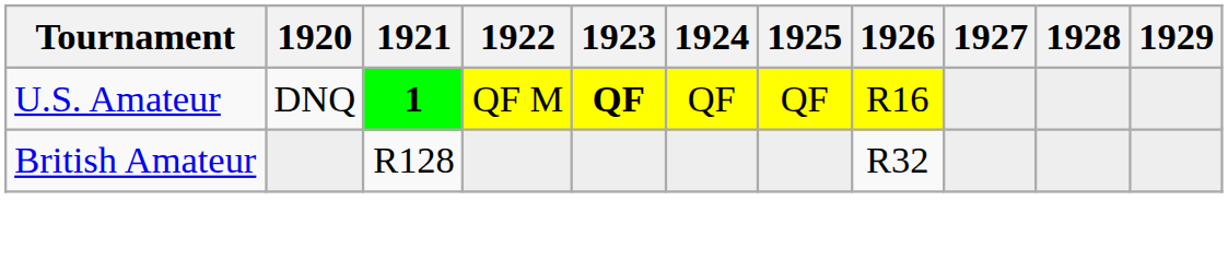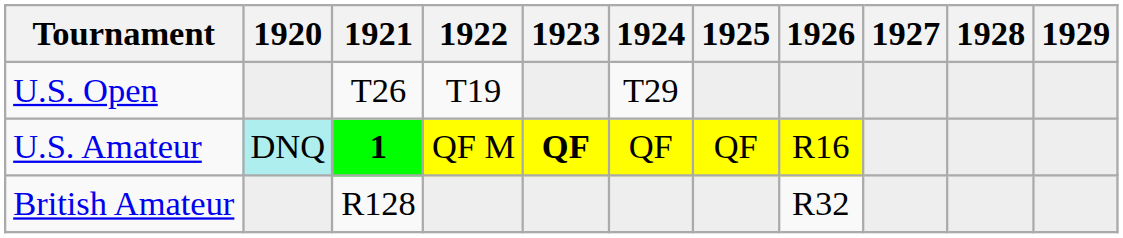+ row: U.S. Open | T26 | T19 | T29
U.S. Amateur | 1920: no background -> paleturquoise background
